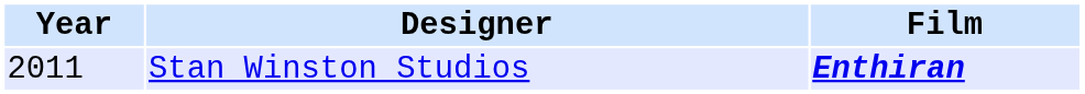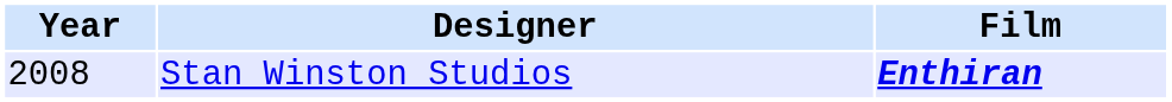Stan Winston Studios | Year: 2011 -> 2008
